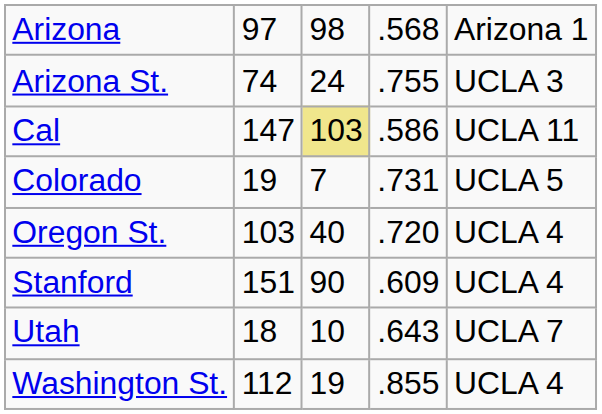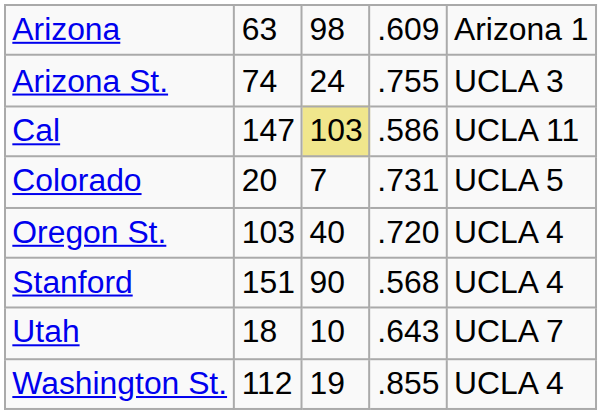Arizona | column 2: 97 -> 63
Arizona | column 4: .568 -> .609
Colorado | column 2: 19 -> 20
Stanford | column 4: .609 -> .568
